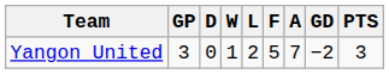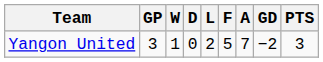columns swapped: W <-> D
